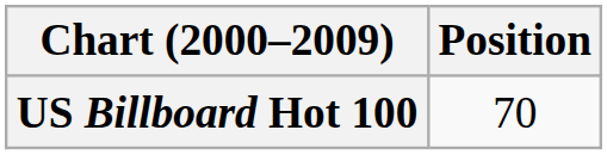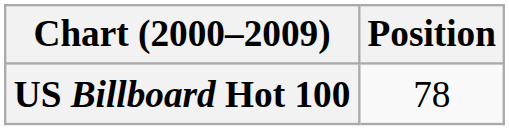US Billboard Hot 100 | Position: 70 -> 78
